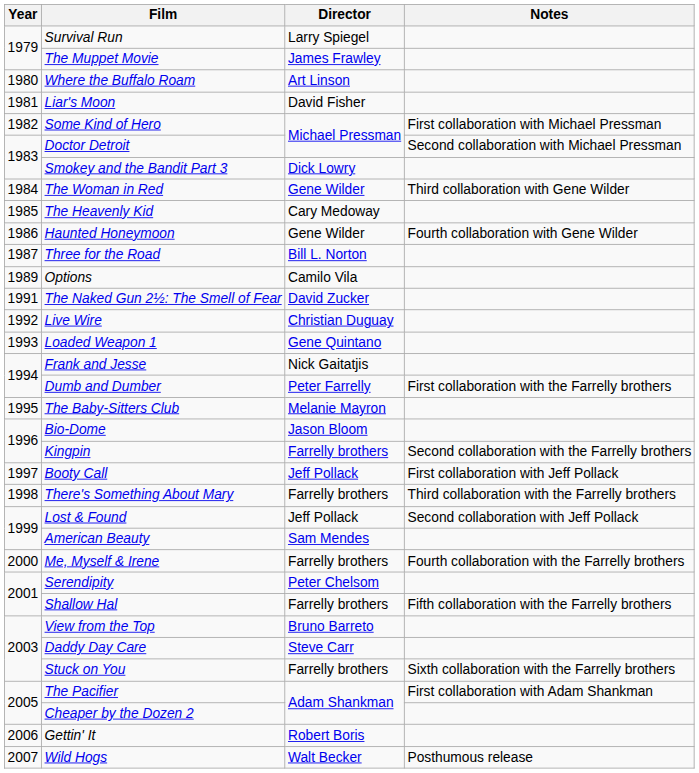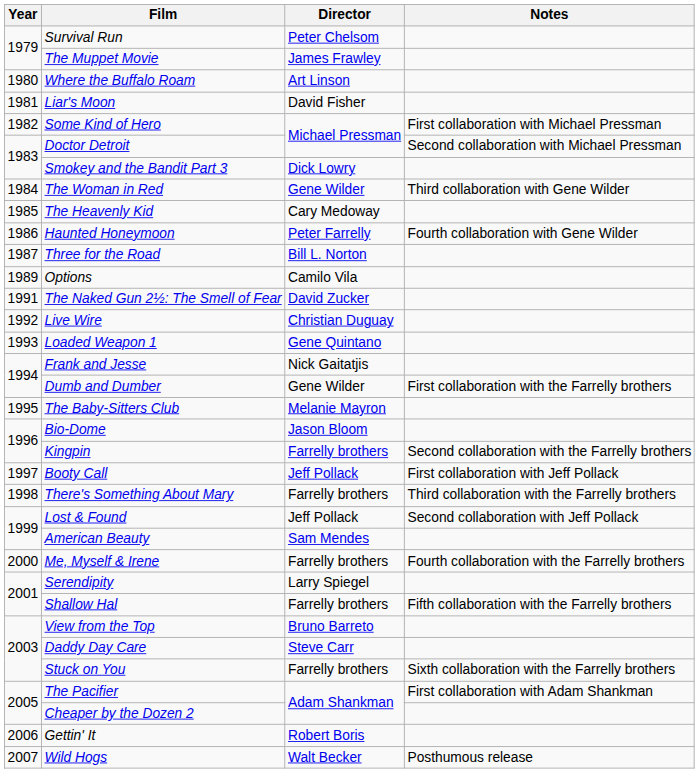Survival Run | Director: Larry Spiegel -> Peter Chelsom
Haunted Honeymoon | Director: Gene Wilder -> Peter Farrelly
Dumb and Dumber | Director: Peter Farrelly -> Gene Wilder
Serendipity | Director: Peter Chelsom -> Larry Spiegel
